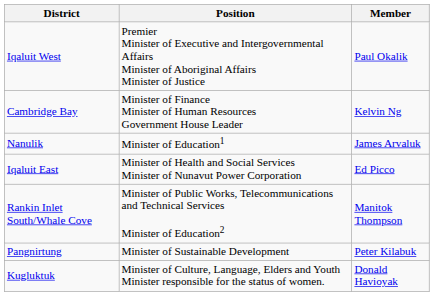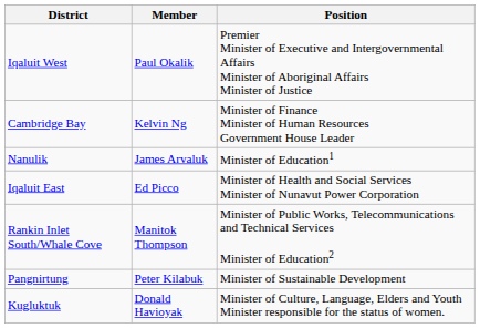columns swapped: Member <-> Position
